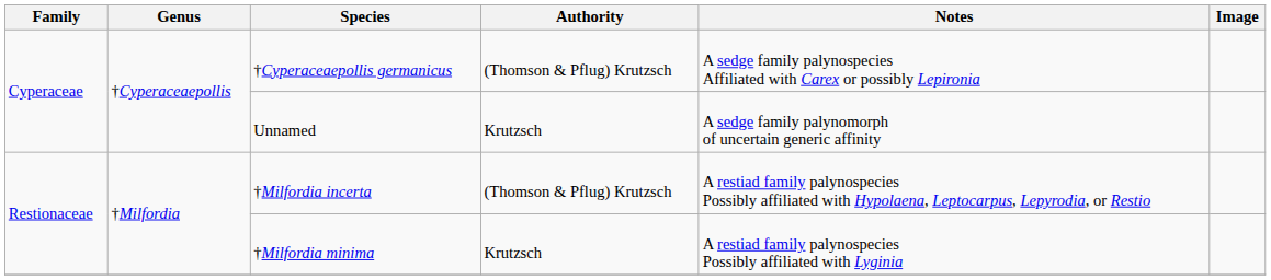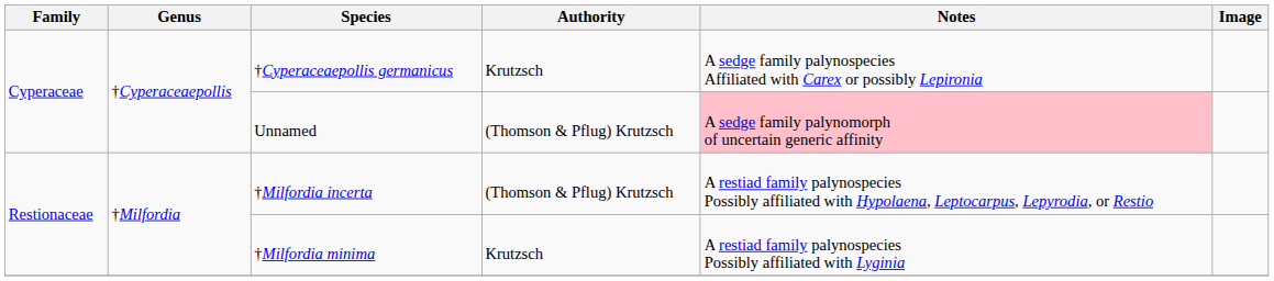†Cyperaceaepollis germanicus | Authority: (Thomson & Pflug) Krutzsch -> Krutzsch
Unnamed | Authority: Krutzsch -> (Thomson & Pflug) Krutzsch
Unnamed | Notes: no background -> pink background
